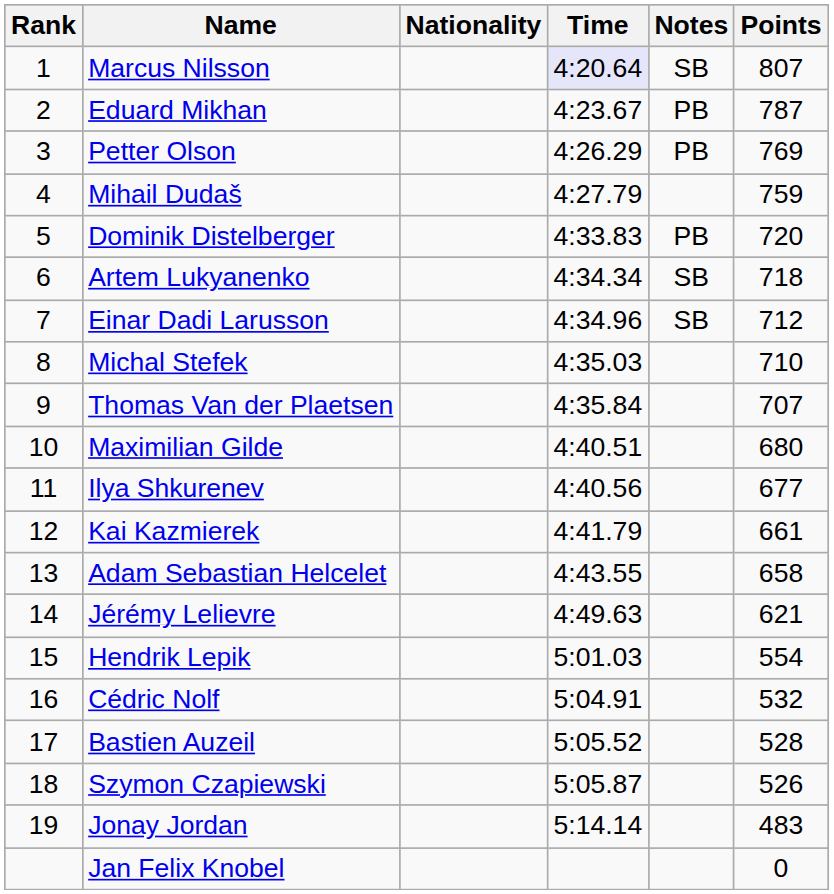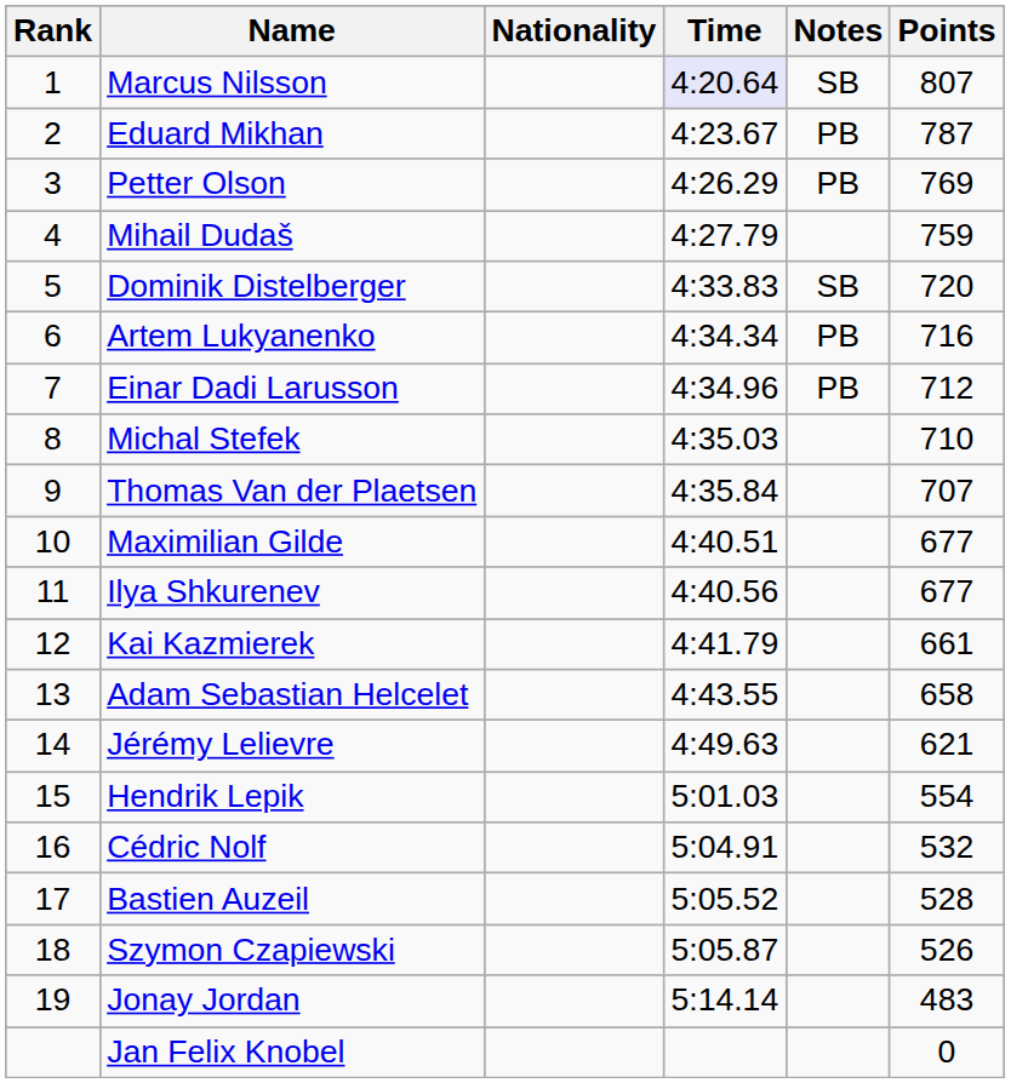Dominik Distelberger | Notes: PB -> SB
Artem Lukyanenko | Notes: SB -> PB
Artem Lukyanenko | Points: 718 -> 716
Einar Dadi Larusson | Notes: SB -> PB
Maximilian Gilde | Points: 680 -> 677
